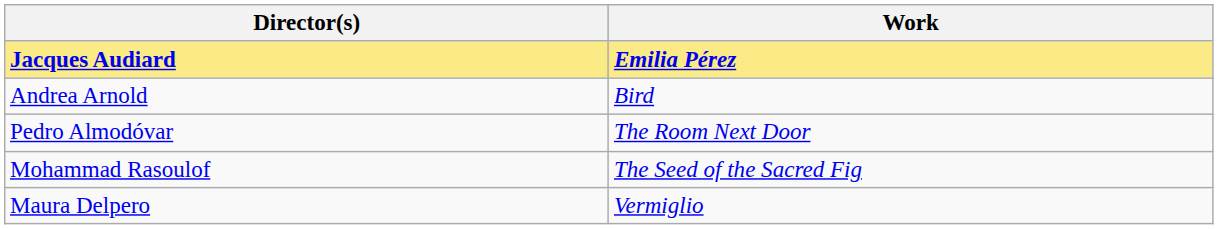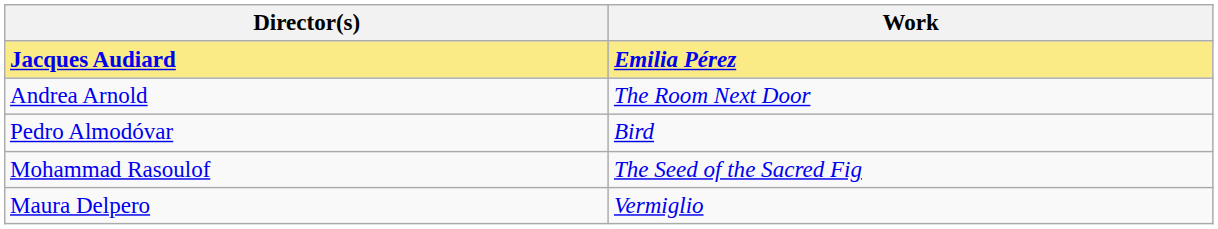Andrea Arnold | Work: Bird -> The Room Next Door
Pedro Almodóvar | Work: The Room Next Door -> Bird
